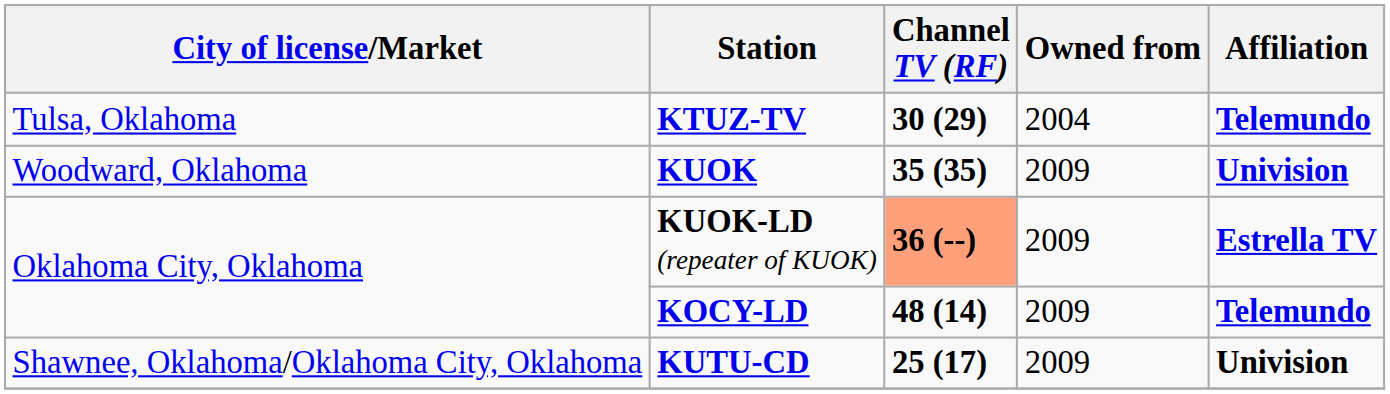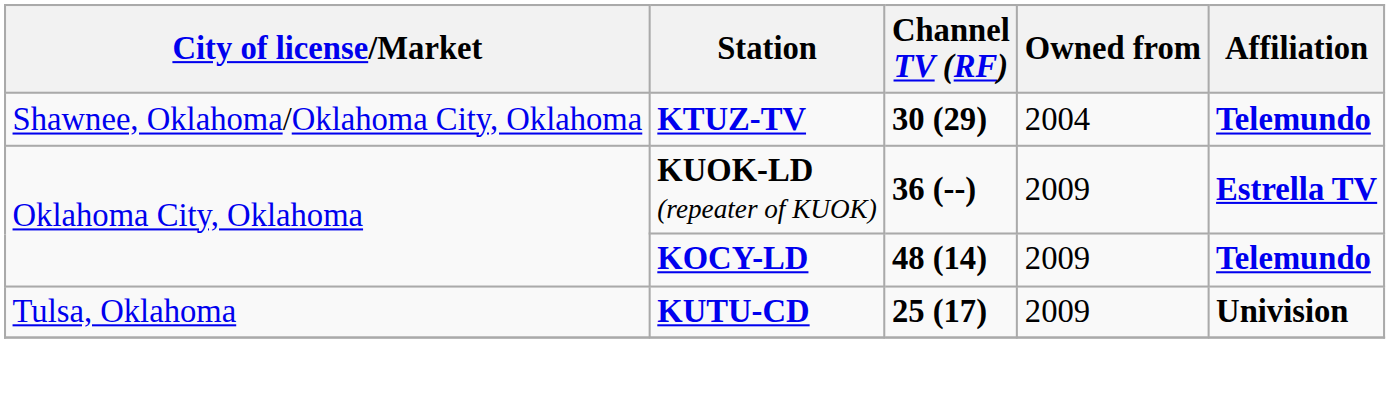KTUZ-TV | City of license/Market: Tulsa, Oklahoma -> Shawnee, Oklahoma/Oklahoma City, Oklahoma
- row: Woodward, Oklahoma | KUOK | 35 (35) | 2009 | Univision
KUOK-LD (repeater of KUOK) | Channel TV (RF): lightsalmon background -> no background
KUTU-CD | City of license/Market: Shawnee, Oklahoma/Oklahoma City, Oklahoma -> Tulsa, Oklahoma
